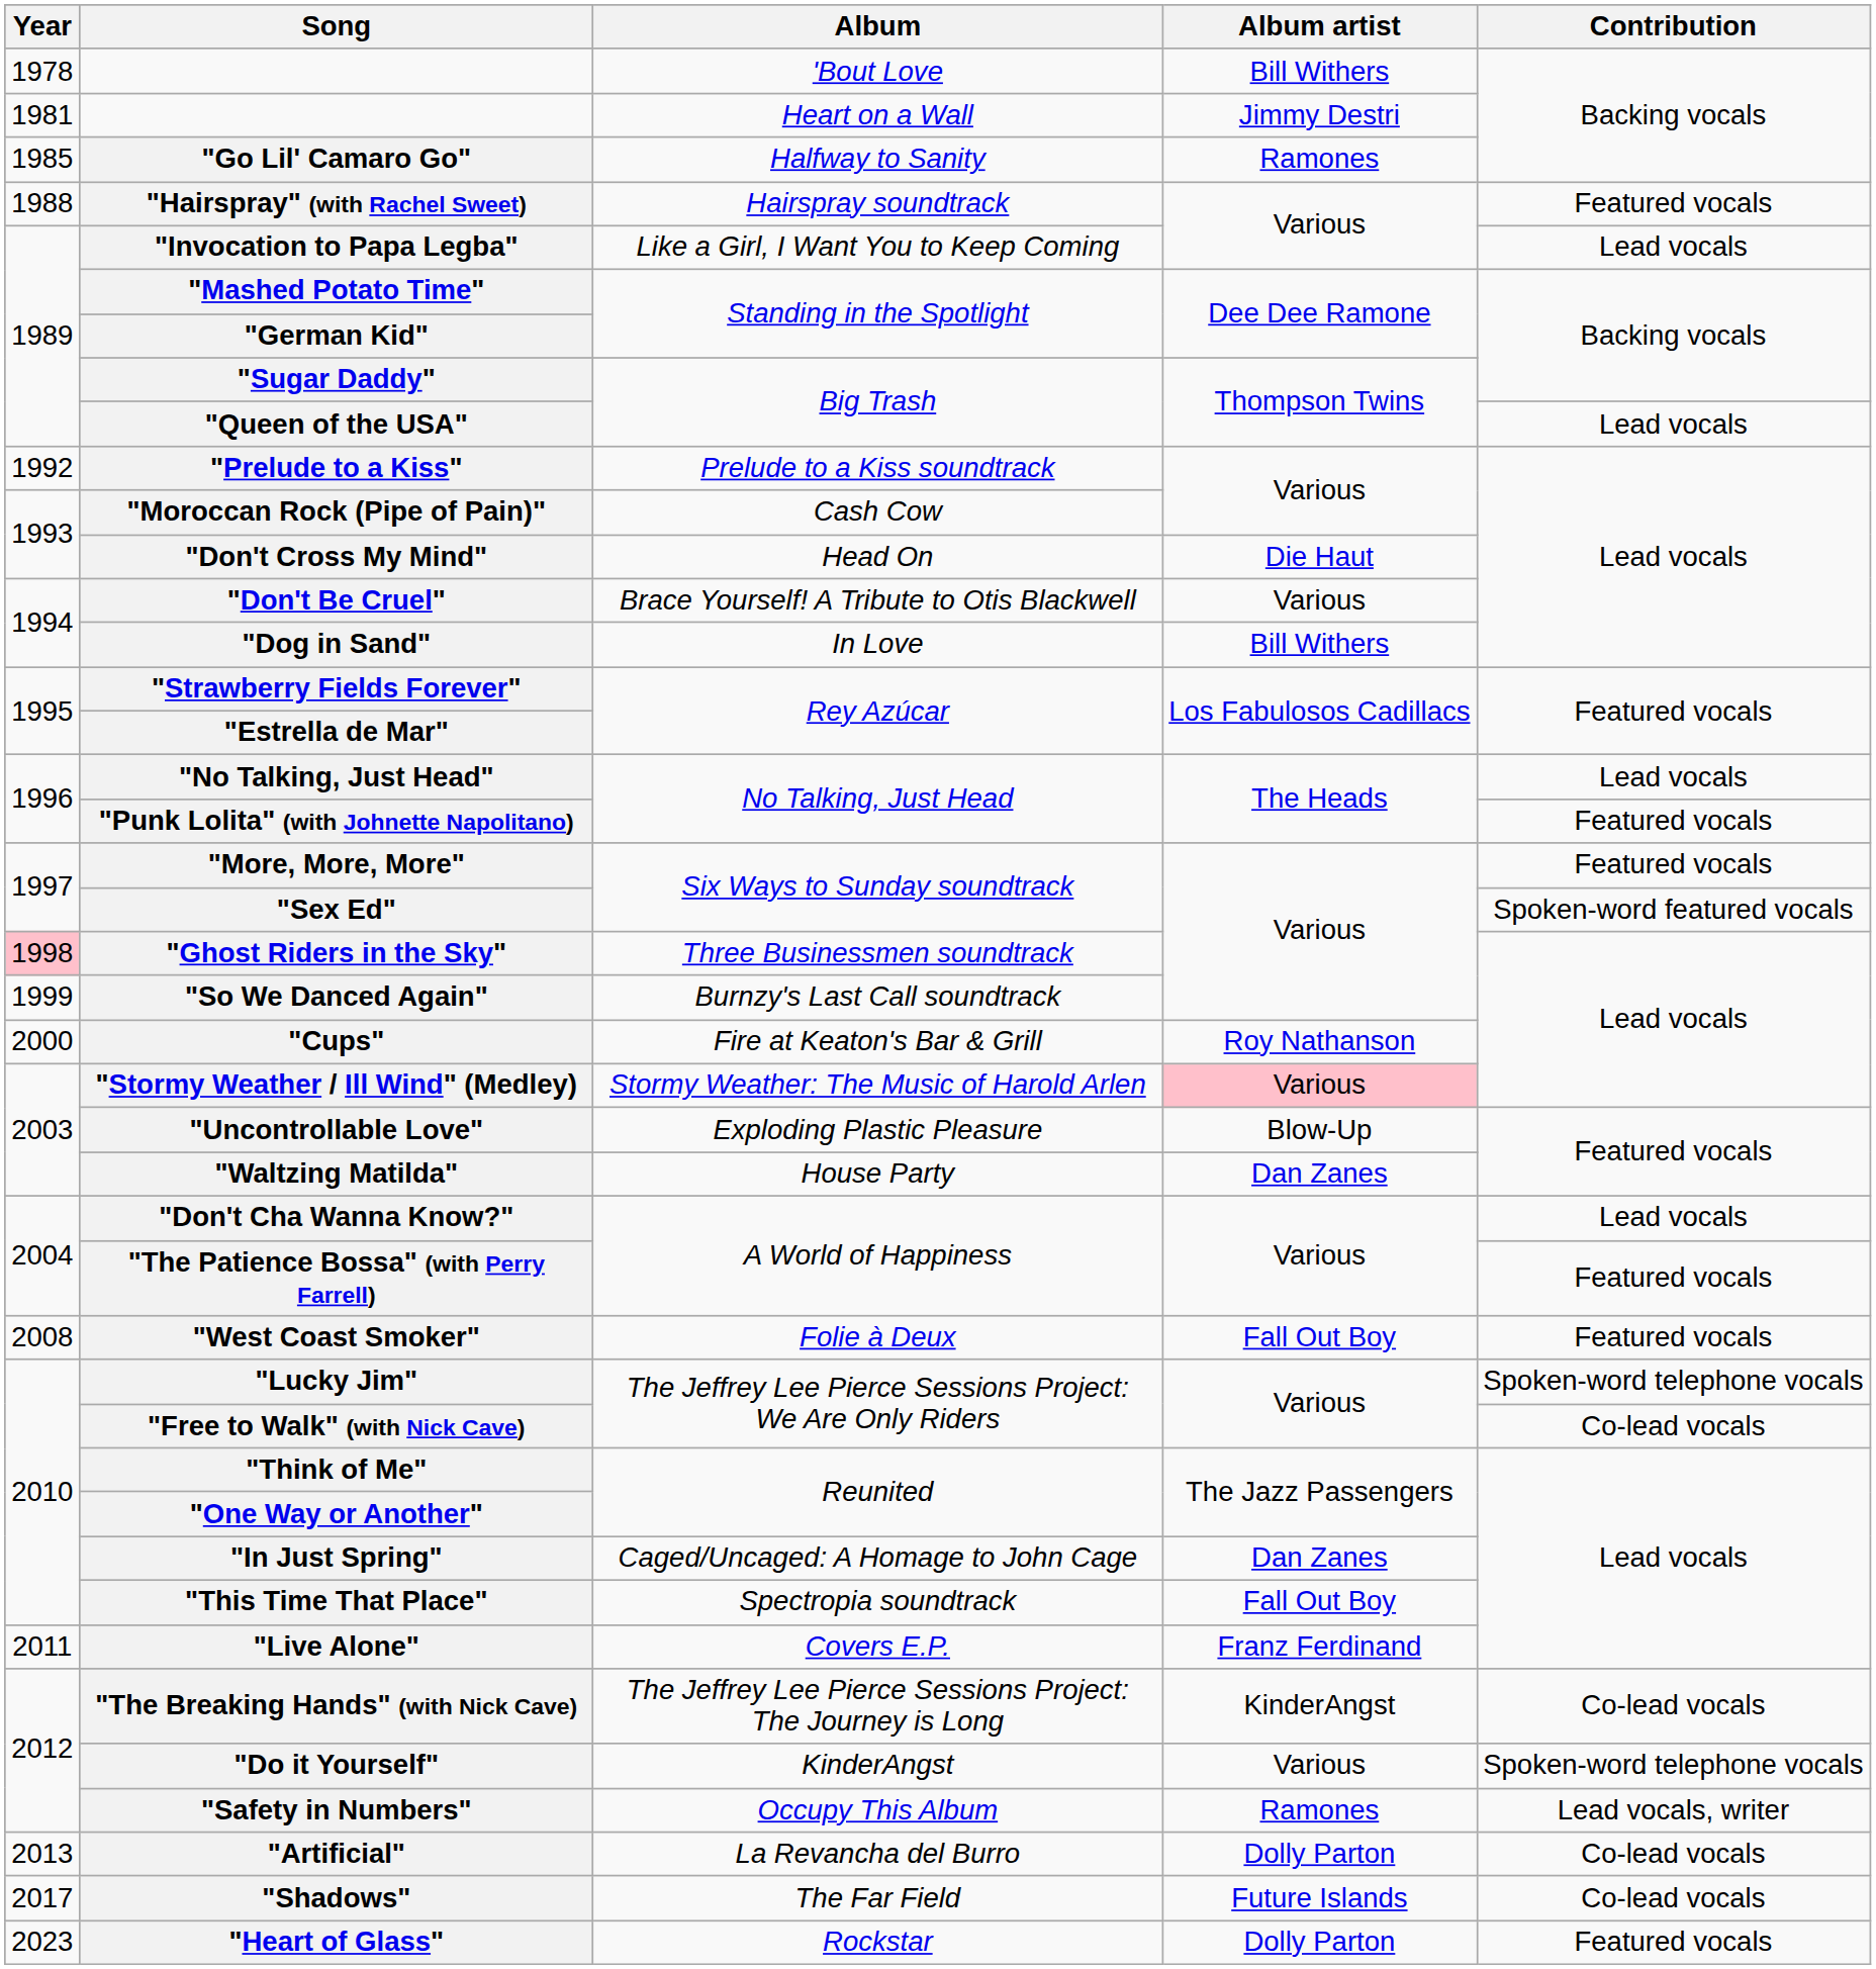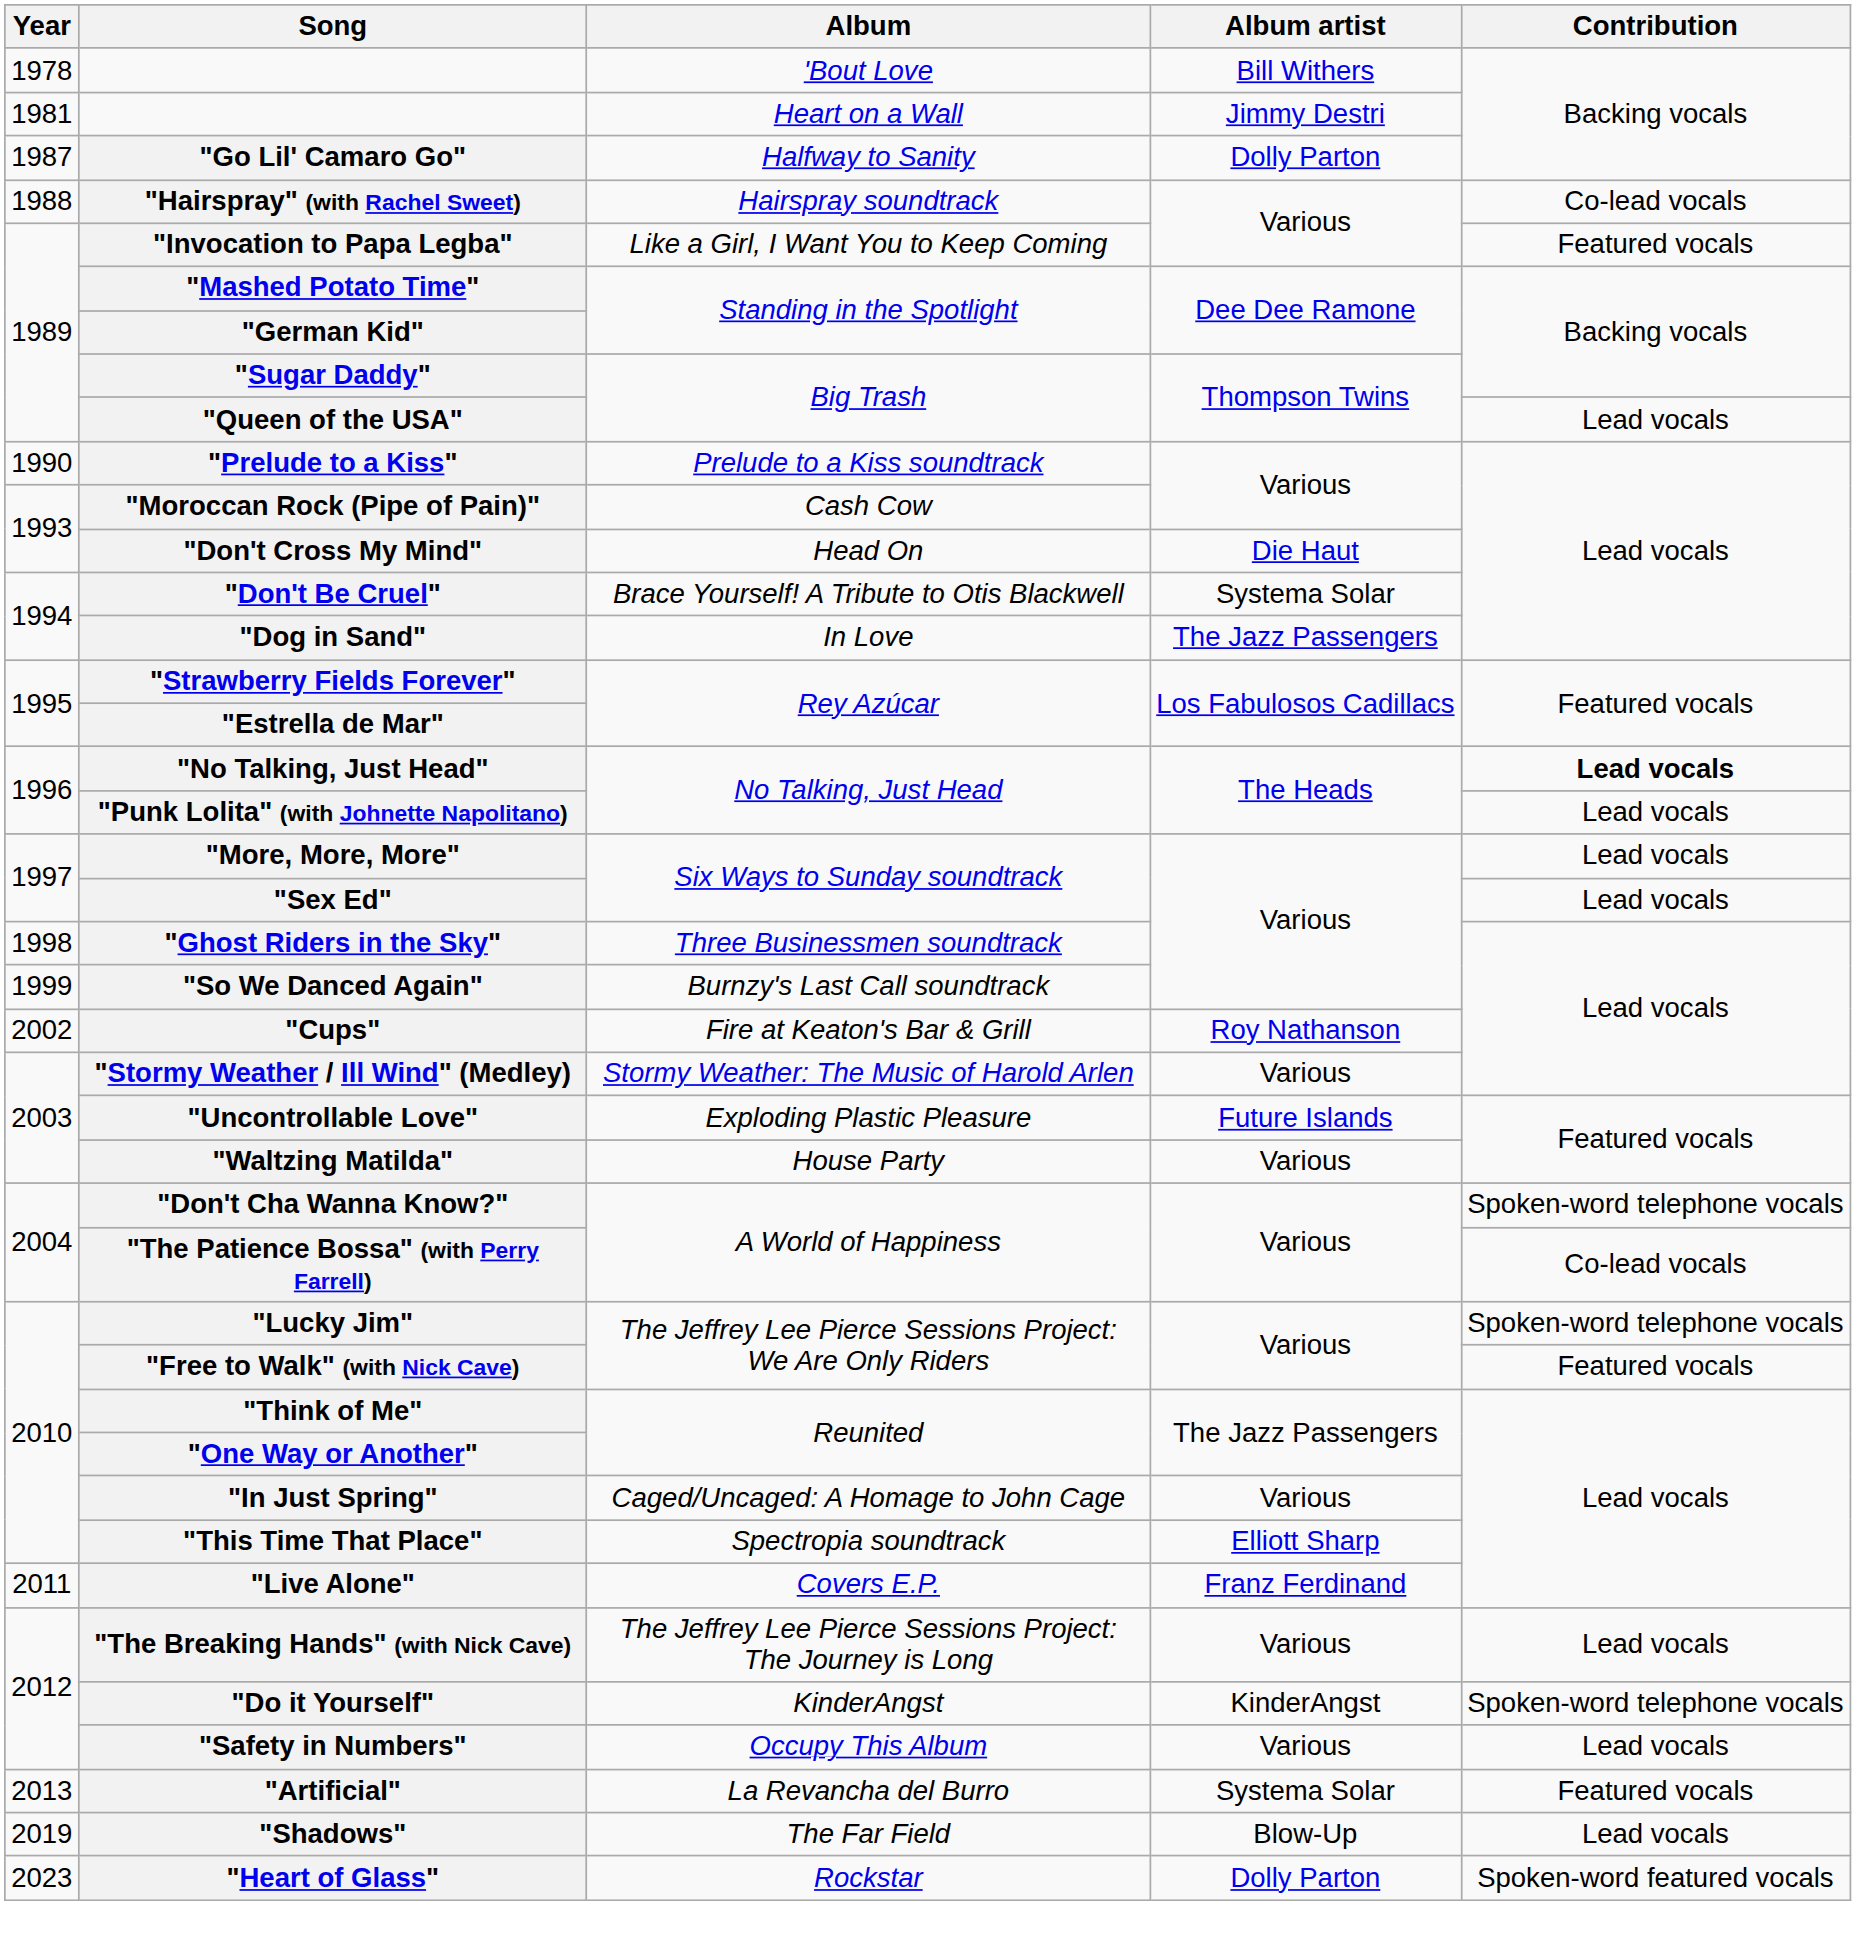"Go Lil' Camaro Go" | Year: 1985 -> 1987
"Go Lil' Camaro Go" | Album artist: Ramones -> Dolly Parton
"Hairspray" (with Rachel Sweet) | Contribution: Featured vocals -> Co-lead vocals
"Invocation to Papa Legba" | Contribution: Lead vocals -> Featured vocals
"Prelude to a Kiss" | Year: 1992 -> 1990
"Don't Be Cruel" | Album artist: Various -> Systema Solar
"Dog in Sand" | Album artist: Bill Withers -> The Jazz Passengers
"No Talking, Just Head" | Contribution: normal -> bold
"Punk Lolita" (with Johnette Napolitano) | Contribution: Featured vocals -> Lead vocals
"More, More, More" | Contribution: Featured vocals -> Lead vocals
"Sex Ed" | Contribution: Spoken-word featured vocals -> Lead vocals
"Ghost Riders in the Sky" | Year: pink background -> no background
"Cups" | Year: 2000 -> 2002
"Stormy Weather / Ill Wind" (Medley) | Album artist: pink background -> no background
"Uncontrollable Love" | Album artist: Blow-Up -> Future Islands
"Waltzing Matilda" | Album artist: Dan Zanes -> Various
"Don't Cha Wanna Know?" | Contribution: Lead vocals -> Spoken-word telephone vocals
"The Patience Bossa" (with Perry Farrell) | Contribution: Featured vocals -> Co-lead vocals
- row: 2008 | "West Coast Smoker" | Folie à Deux | Fall Out Boy | Featured vocals
"Free to Walk" (with Nick Cave) | Contribution: Co-lead vocals -> Featured vocals
"In Just Spring" | Album artist: Dan Zanes -> Various
"This Time That Place" | Album artist: Fall Out Boy -> Elliott Sharp
"The Breaking Hands" (with Nick Cave) | Album artist: KinderAngst -> Various
"The Breaking Hands" (with Nick Cave) | Contribution: Co-lead vocals -> Lead vocals
"Do it Yourself" | Album artist: Various -> KinderAngst
"Safety in Numbers" | Album artist: Ramones -> Various
"Safety in Numbers" | Contribution: Lead vocals, writer -> Lead vocals
"Artificial" | Album artist: Dolly Parton -> Systema Solar
"Artificial" | Contribution: Co-lead vocals -> Featured vocals
"Shadows" | Year: 2017 -> 2019
"Shadows" | Album artist: Future Islands -> Blow-Up
"Shadows" | Contribution: Co-lead vocals -> Lead vocals
"Heart of Glass" | Contribution: Featured vocals -> Spoken-word featured vocals
